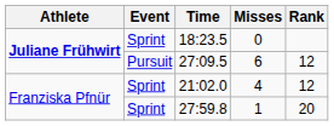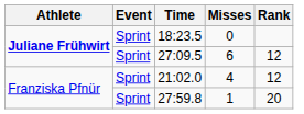27:09.5 | Event: Pursuit -> Sprint
